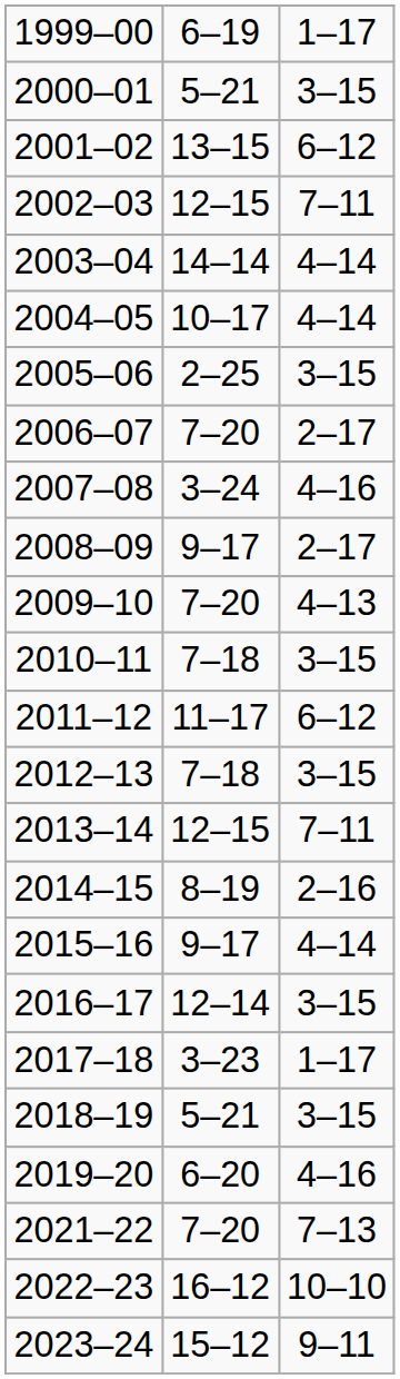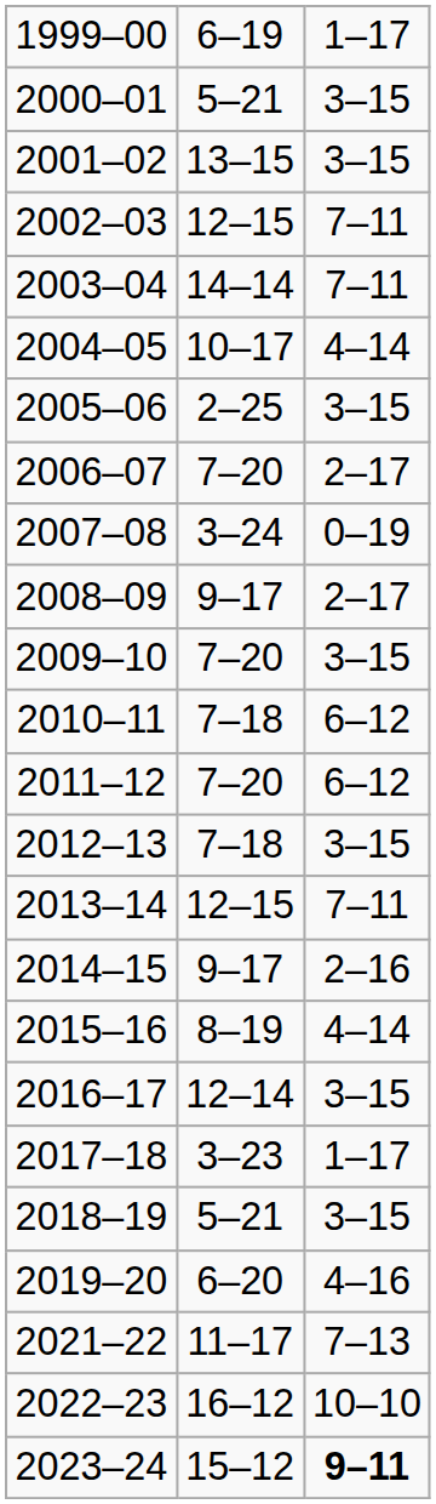2001–02 | column 3: 6–12 -> 3–15
2003–04 | column 3: 4–14 -> 7–11
2007–08 | column 3: 4–16 -> 0–19
2009–10 | column 3: 4–13 -> 3–15
2010–11 | column 3: 3–15 -> 6–12
2011–12 | column 2: 11–17 -> 7–20
2014–15 | column 2: 8–19 -> 9–17
2015–16 | column 2: 9–17 -> 8–19
2021–22 | column 2: 7–20 -> 11–17
2023–24 | column 3: normal -> bold
